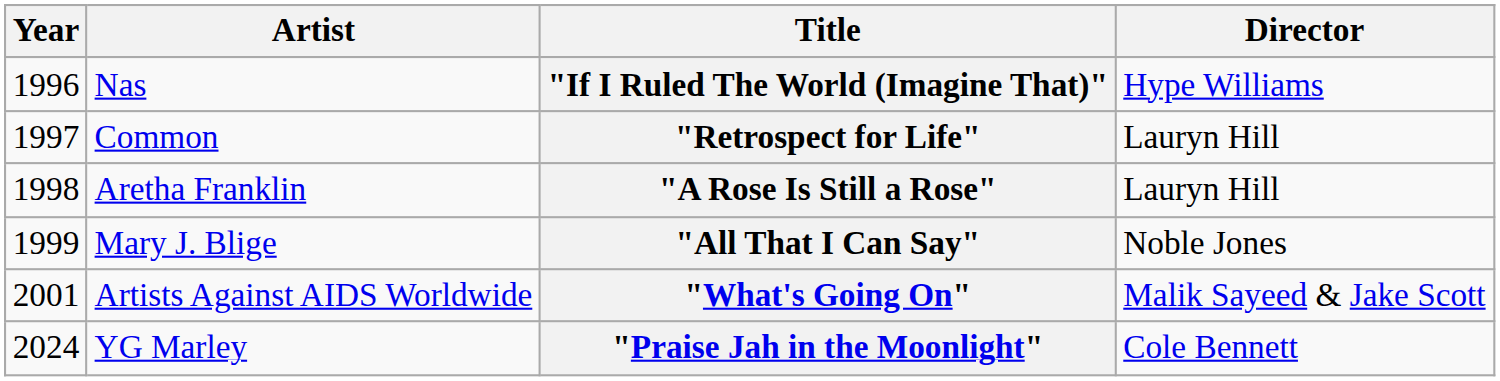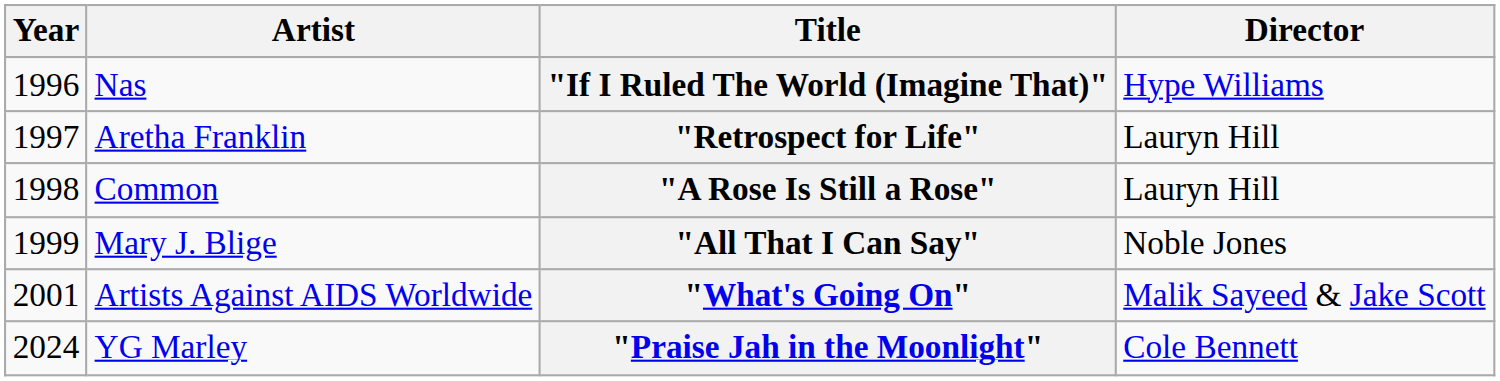"Retrospect for Life" | Artist: Common -> Aretha Franklin
"A Rose Is Still a Rose" | Artist: Aretha Franklin -> Common
